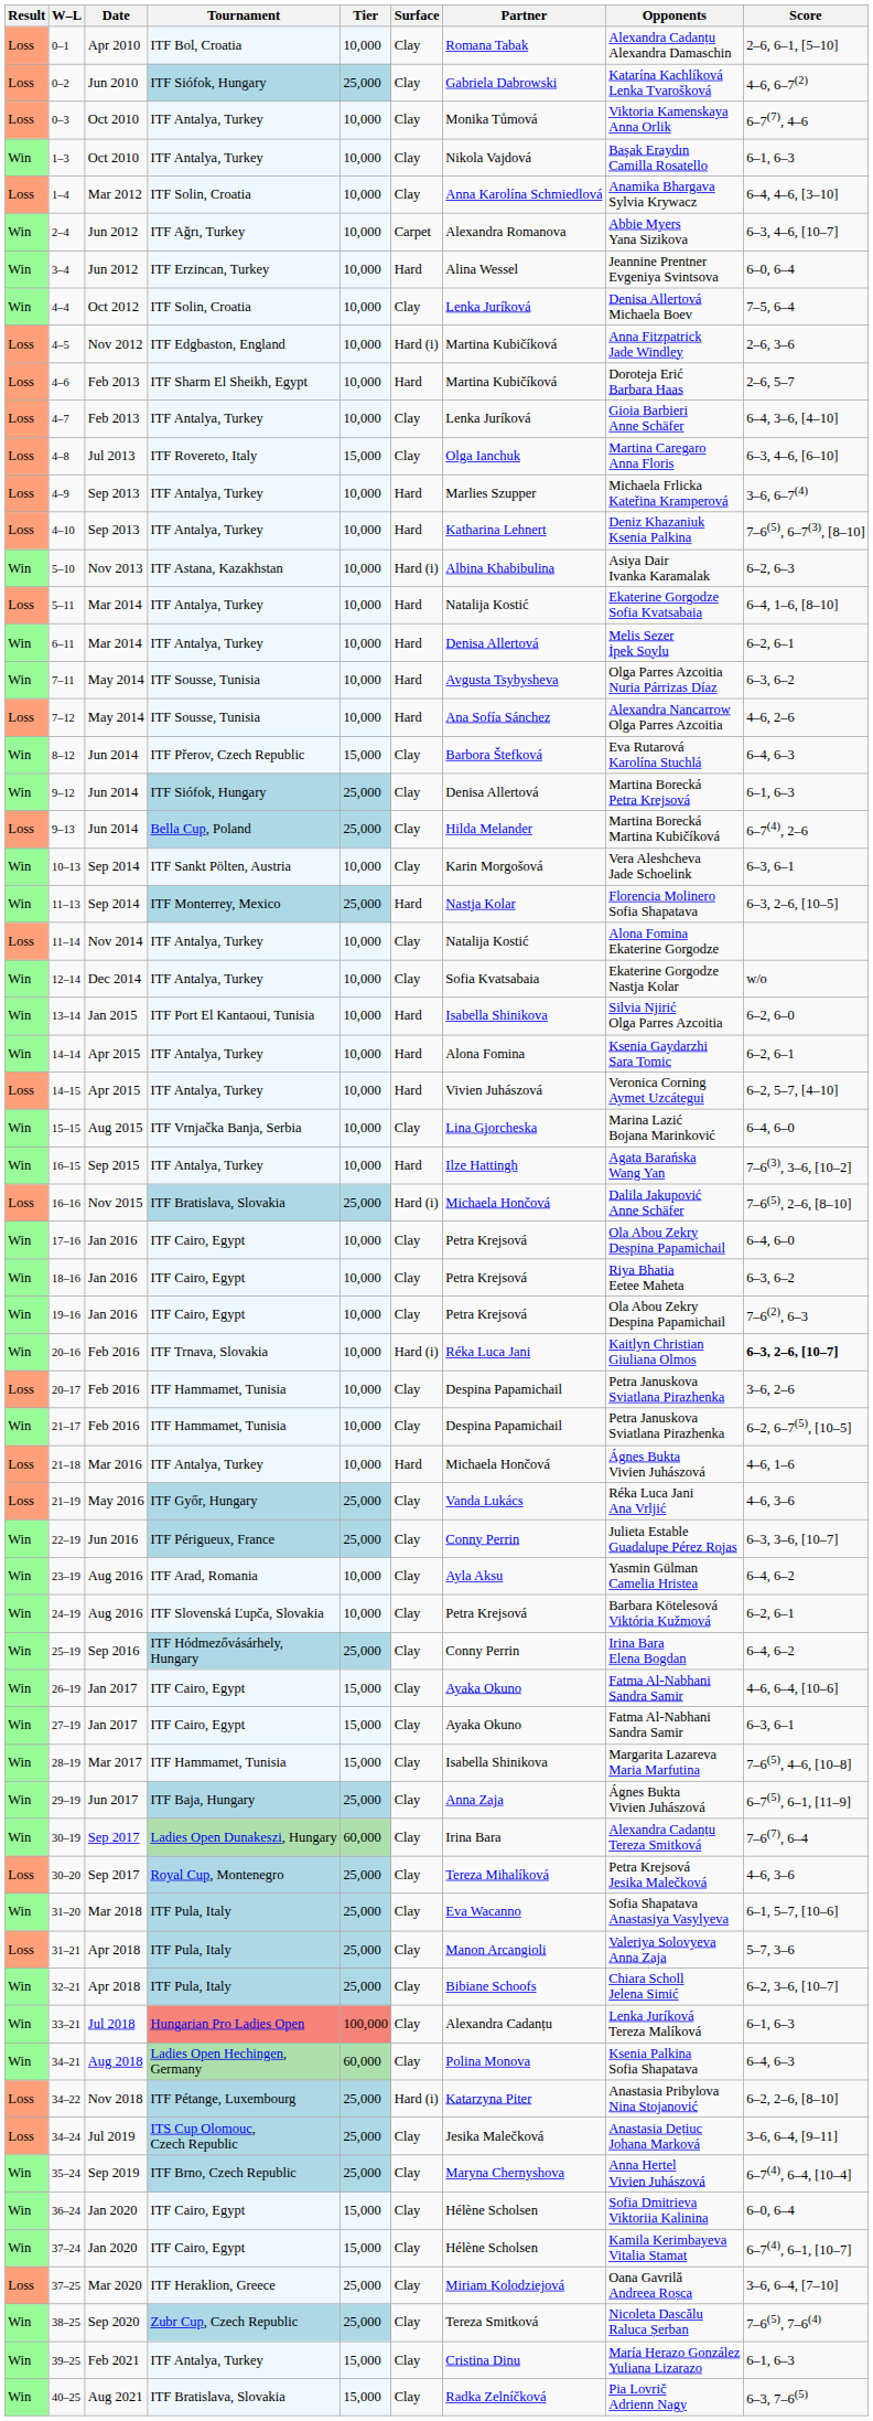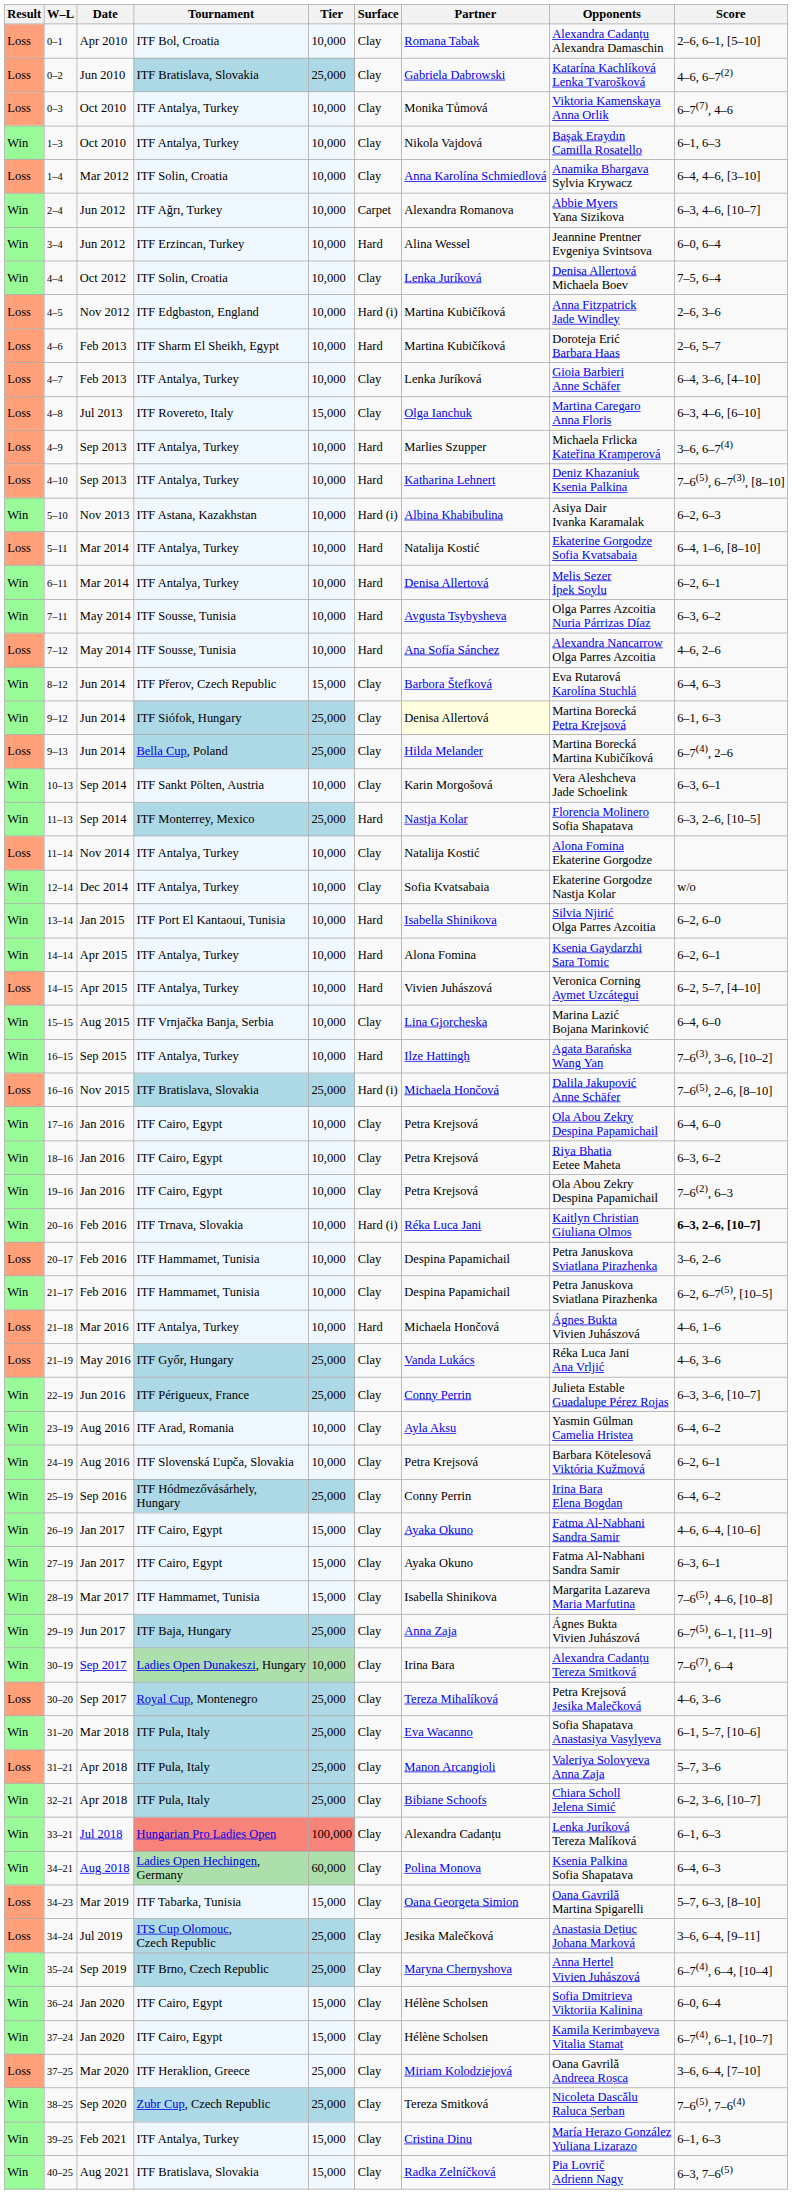0–2 | Tournament: ITF Siófok, Hungary -> ITF Bratislava, Slovakia
9–12 | Partner: no background -> lightyellow background
30–19 | Tier: 60,000 -> 10,000
- row: Loss | 34–22 | Nov 2018 | ITF Pétange, Luxembourg | 25,000 | Hard (i) | Katarzyna Piter | Anastasia Pribylova Nina Stojanović | 6–2, 2–6, [8–10]
+ row: Loss | 34–23 | Mar 2019 | ITF Tabarka, Tunisia | 15,000 | Clay | Oana Georgeta Simion | Oana Gavrilă Martina Spigarelli | 5–7, 6–3, [8–10]
